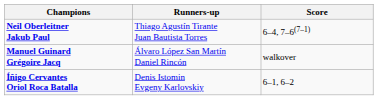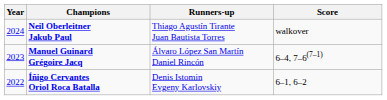+ column: Year | 2024 | 2023 | 2022
Neil Oberleitner Jakub Paul | Score: 6–4, 7–6(7–1) -> walkover
Manuel Guinard Grégoire Jacq | Score: walkover -> 6–4, 7–6(7–1)
